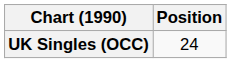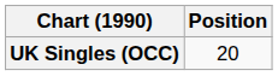UK Singles (OCC) | Position: 24 -> 20
